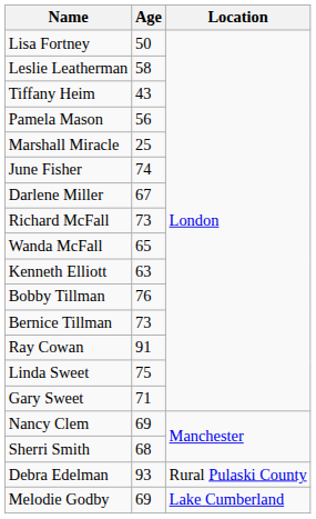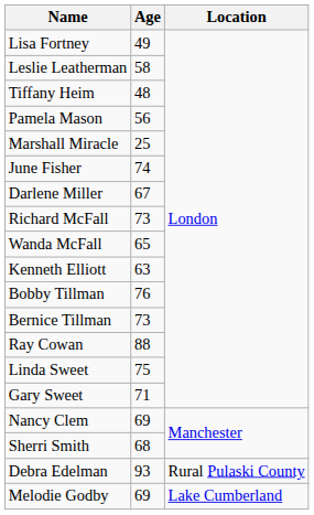Lisa Fortney | Age: 50 -> 49
Tiffany Heim | Age: 43 -> 48
Ray Cowan | Age: 91 -> 88
